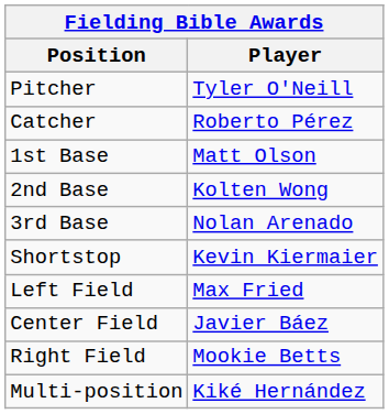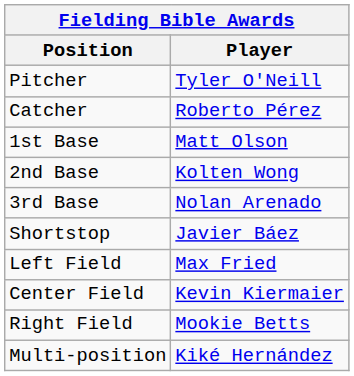Shortstop | Player: Kevin Kiermaier -> Javier Báez
Center Field | Player: Javier Báez -> Kevin Kiermaier
